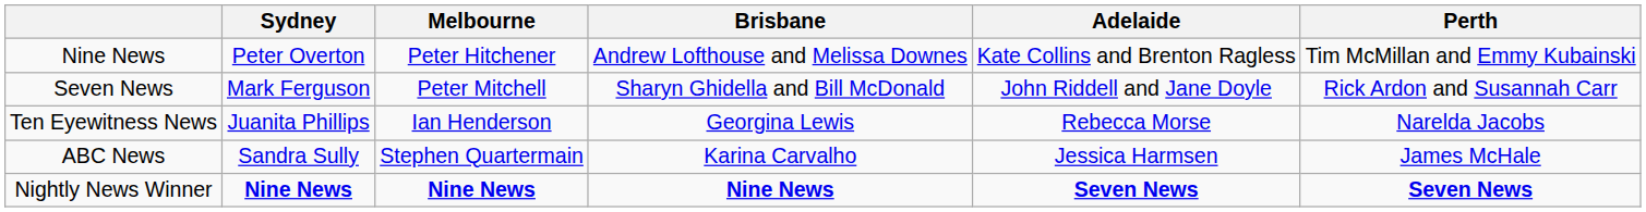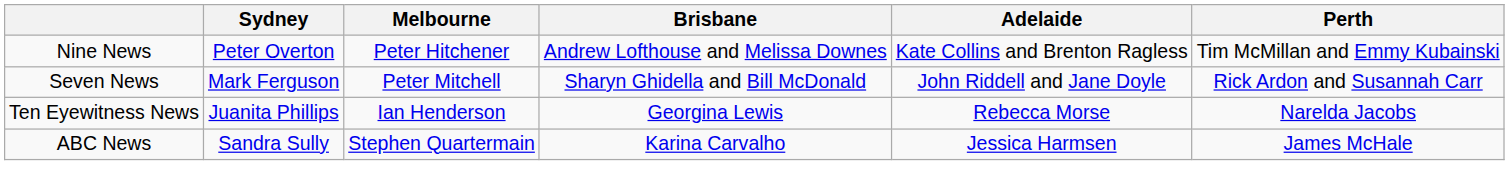- row: Nightly News Winner | Nine News | Nine News | Nine News | Seven News | Seven News
